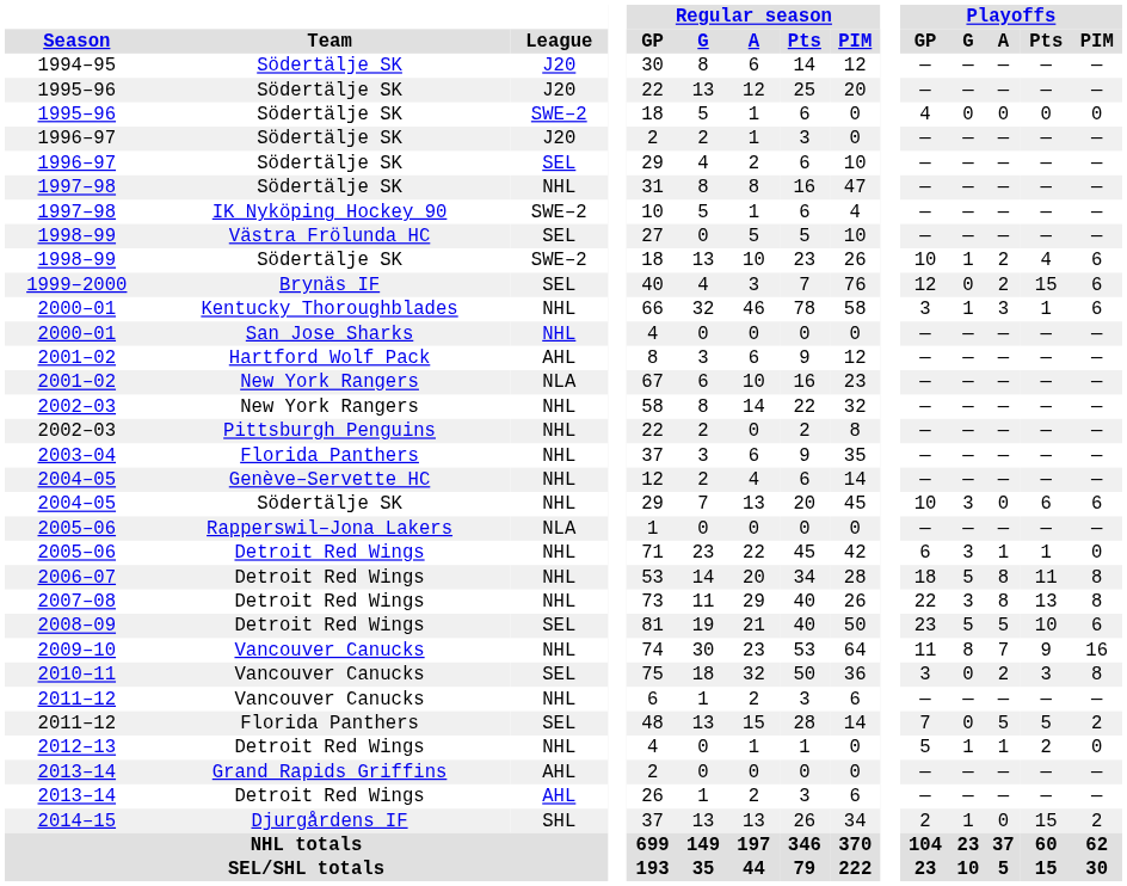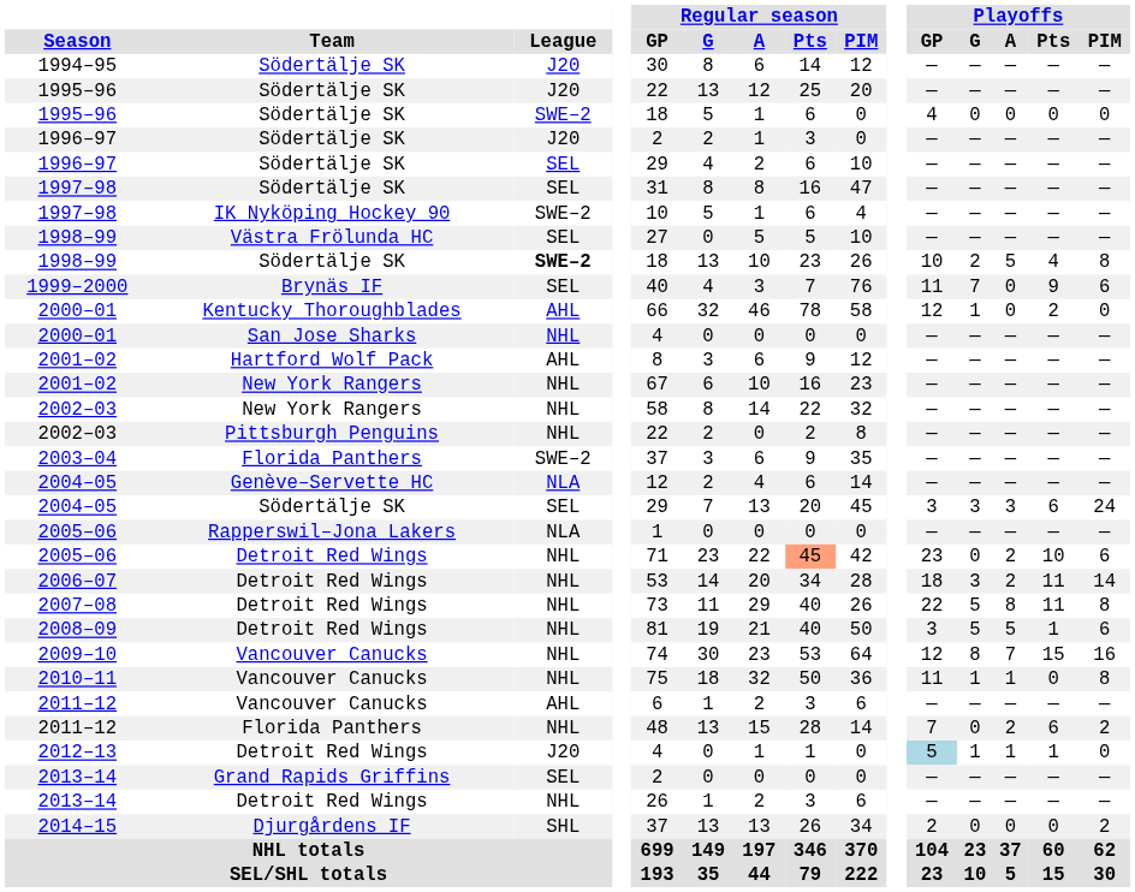1997–98 / Södertälje SK | League: NHL -> SEL
1998–99 / Södertälje SK | League: normal -> bold
1998–99 / Södertälje SK | Playoffs / G: 1 -> 2
1998–99 / Södertälje SK | Playoffs / A: 2 -> 5
1998–99 / Södertälje SK | Playoffs / PIM: 6 -> 8
1999–2000 | Playoffs / GP: 12 -> 11
1999–2000 | Playoffs / G: 0 -> 7
1999–2000 | Playoffs / A: 2 -> 0
1999–2000 | Playoffs / Pts: 15 -> 9
2000–01 / Kentucky Thoroughblades | League: NHL -> AHL
2000–01 / Kentucky Thoroughblades | Playoffs / GP: 3 -> 12
2000–01 / Kentucky Thoroughblades | Playoffs / A: 3 -> 0
2000–01 / Kentucky Thoroughblades | Playoffs / Pts: 1 -> 2
2000–01 / Kentucky Thoroughblades | Playoffs / PIM: 6 -> 0
2001–02 / New York Rangers | League: NLA -> NHL
2003–04 | League: NHL -> SWE–2
2004–05 / Genève–Servette HC | League: NHL -> NLA
2004–05 / Södertälje SK | League: NHL -> SEL
2004–05 / Södertälje SK | Playoffs / GP: 10 -> 3
2004–05 / Södertälje SK | Playoffs / A: 0 -> 3
2004–05 / Södertälje SK | Playoffs / PIM: 6 -> 24
2005–06 / Detroit Red Wings | Regular season / Pts: no background -> lightsalmon background
2005–06 / Detroit Red Wings | Playoffs / GP: 6 -> 23
2005–06 / Detroit Red Wings | Playoffs / G: 3 -> 0
2005–06 / Detroit Red Wings | Playoffs / A: 1 -> 2
2005–06 / Detroit Red Wings | Playoffs / Pts: 1 -> 10
2005–06 / Detroit Red Wings | Playoffs / PIM: 0 -> 6
2006–07 | Playoffs / G: 5 -> 3
2006–07 | Playoffs / A: 8 -> 2
2006–07 | Playoffs / PIM: 8 -> 14
2007–08 | Playoffs / G: 3 -> 5
2007–08 | Playoffs / Pts: 13 -> 11
2008–09 | League: SEL -> NHL
2008–09 | Playoffs / GP: 23 -> 3
2008–09 | Playoffs / Pts: 10 -> 1
2009–10 | Playoffs / GP: 11 -> 12
2009–10 | Playoffs / Pts: 9 -> 15
2010–11 | League: SEL -> NHL
2010–11 | Playoffs / GP: 3 -> 11
2010–11 | Playoffs / G: 0 -> 1
2010–11 | Playoffs / A: 2 -> 1
2010–11 | Playoffs / Pts: 3 -> 0
2011–12 / Vancouver Canucks | League: NHL -> AHL
2011–12 / Florida Panthers | League: SEL -> NHL
2011–12 / Florida Panthers | Playoffs / A: 5 -> 2
2011–12 / Florida Panthers | Playoffs / Pts: 5 -> 6
2012–13 | League: NHL -> J20
2012–13 | Playoffs / GP: no background -> lightblue background
2012–13 | Playoffs / Pts: 2 -> 1
2013–14 / Grand Rapids Griffins | League: AHL -> SEL
2013–14 / Detroit Red Wings | League: AHL -> NHL
2014–15 | Playoffs / G: 1 -> 0
2014–15 | Playoffs / Pts: 15 -> 0
